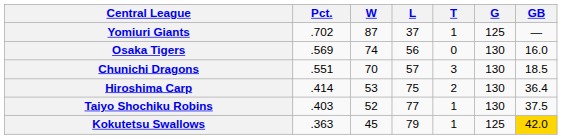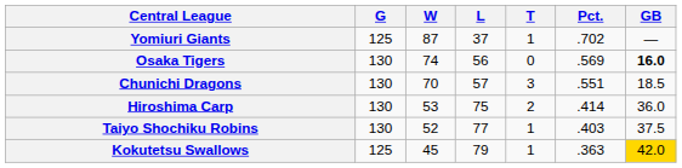columns swapped: G <-> Pct.
Osaka Tigers | GB: normal -> bold
Hiroshima Carp | GB: 36.4 -> 36.0
